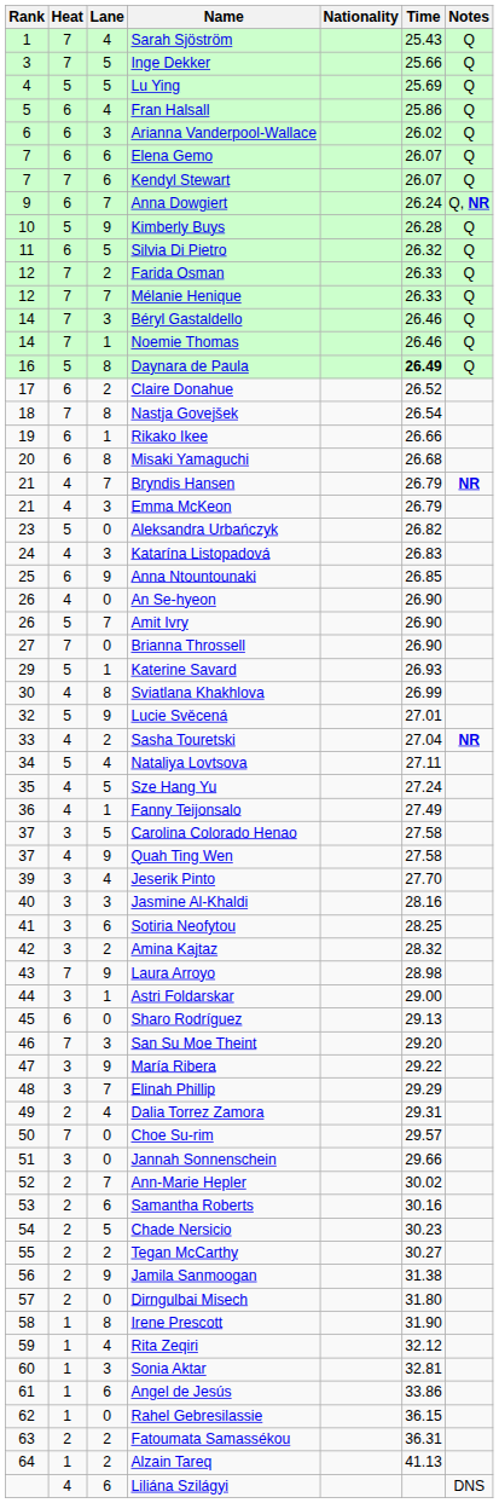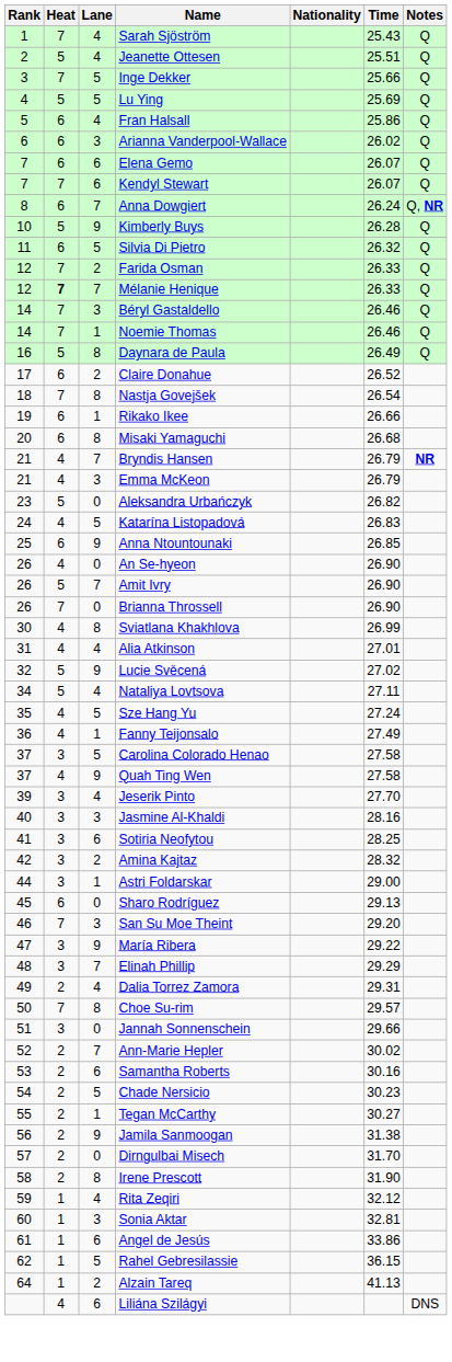+ row: 2 | 5 | 4 | Jeanette Ottesen | 25.51 | Q
Anna Dowgiert | Rank: 9 -> 8
Mélanie Henique | Heat: normal -> bold
Daynara de Paula | Time: bold -> normal
Katarína Listopadová | Lane: 3 -> 5
Brianna Throssell | Rank: 27 -> 26
- row: 29 | 5 | 1 | Katerine Savard | 26.93
+ row: 31 | 4 | 4 | Alia Atkinson | 27.01
Lucie Svěcená | Time: 27.01 -> 27.02
- row: 33 | 4 | 2 | Sasha Touretski | 27.04 | NR
- row: 43 | 7 | 9 | Laura Arroyo | 28.98
Choe Su-rim | Lane: 0 -> 8
Tegan McCarthy | Lane: 2 -> 1
Dirngulbai Misech | Time: 31.80 -> 31.70
Irene Prescott | Heat: 1 -> 2
Rahel Gebresilassie | Lane: 0 -> 5
- row: 63 | 2 | 2 | Fatoumata Samassékou | 36.31
